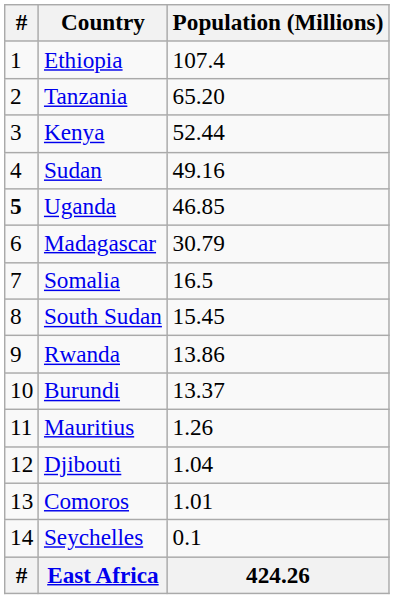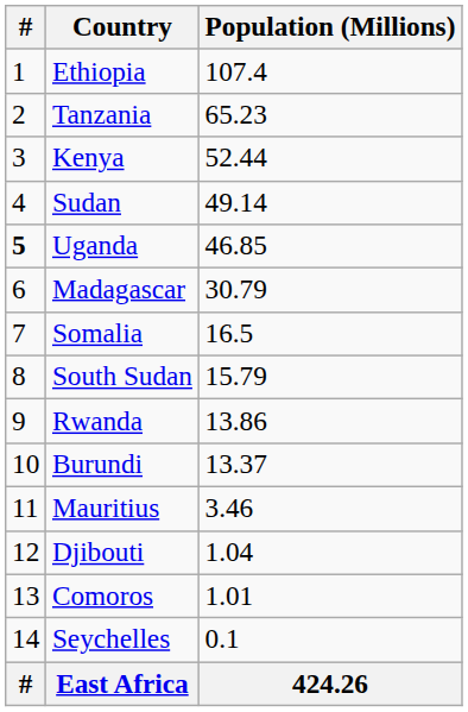Tanzania | Population (Millions): 65.20 -> 65.23
Sudan | Population (Millions): 49.16 -> 49.14
South Sudan | Population (Millions): 15.45 -> 15.79
Mauritius | Population (Millions): 1.26 -> 3.46
